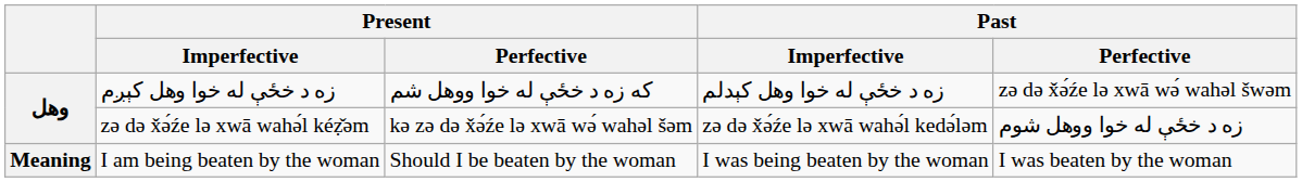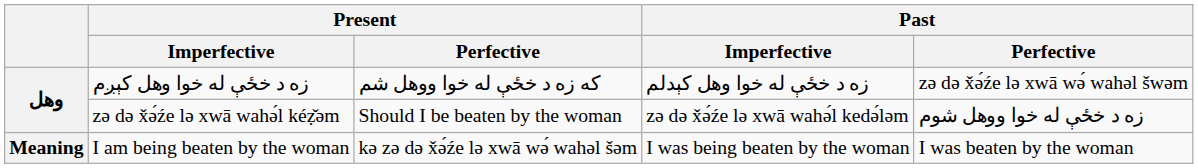zә dә x̌ә́źe lә xwā wahә́l kéẓ̌әm | Present / Perfective: kә zә dә x̌ә́źe lә xwā wә́ wahәl šәm -> Should I be beaten by the woman
I am being beaten by the woman | Present / Perfective: Should I be beaten by the woman -> kә zә dә x̌ә́źe lә xwā wә́ wahәl šәm
